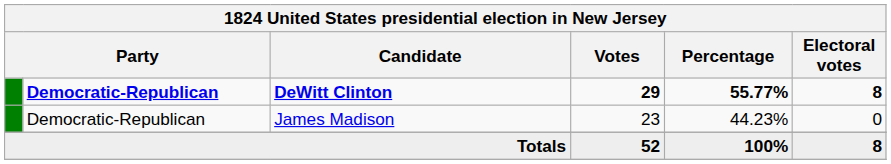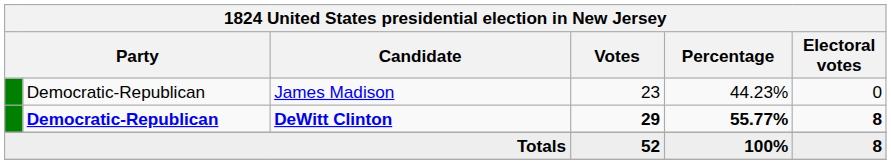rows swapped: DeWitt Clinton <-> James Madison
